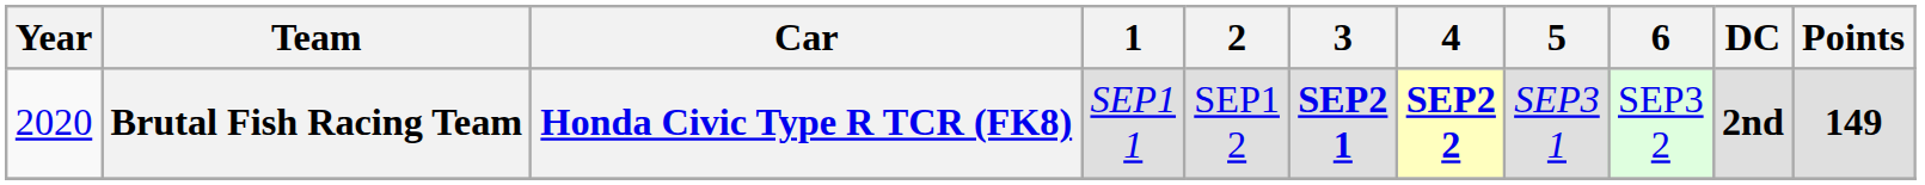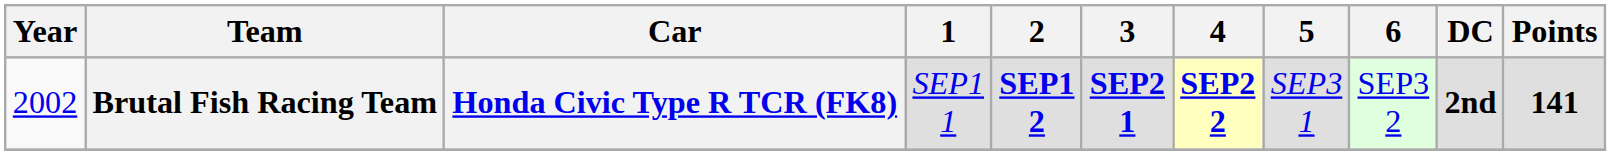Brutal Fish Racing Team | Year: 2020 -> 2002
Brutal Fish Racing Team | 2: normal -> bold
Brutal Fish Racing Team | Points: 149 -> 141
